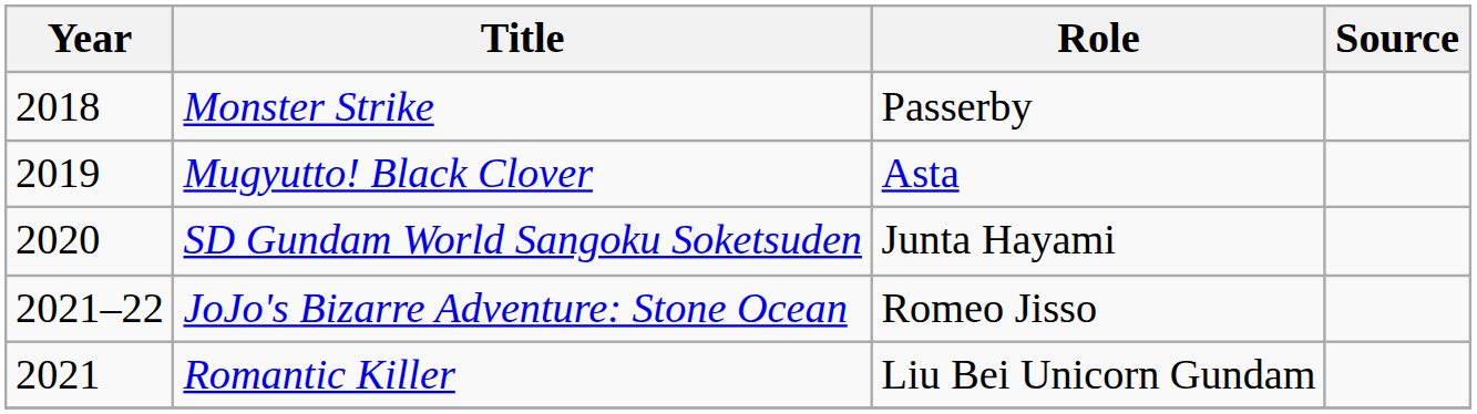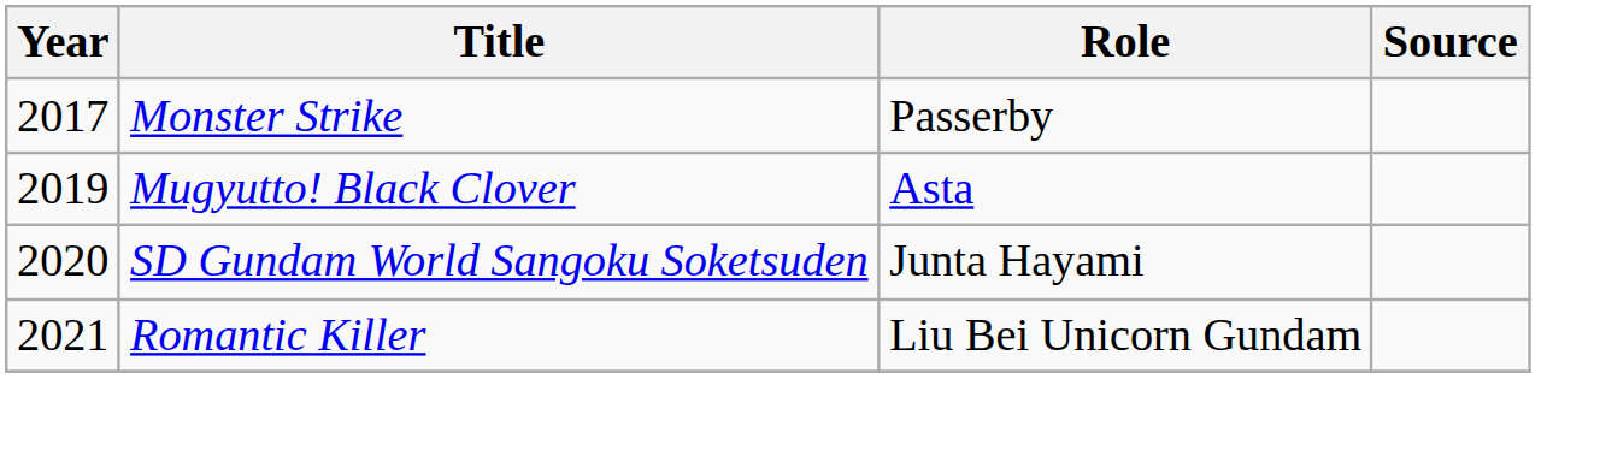Monster Strike | Year: 2018 -> 2017
- row: 2021–22 | JoJo's Bizarre Adventure: Stone Ocean | Romeo Jisso
